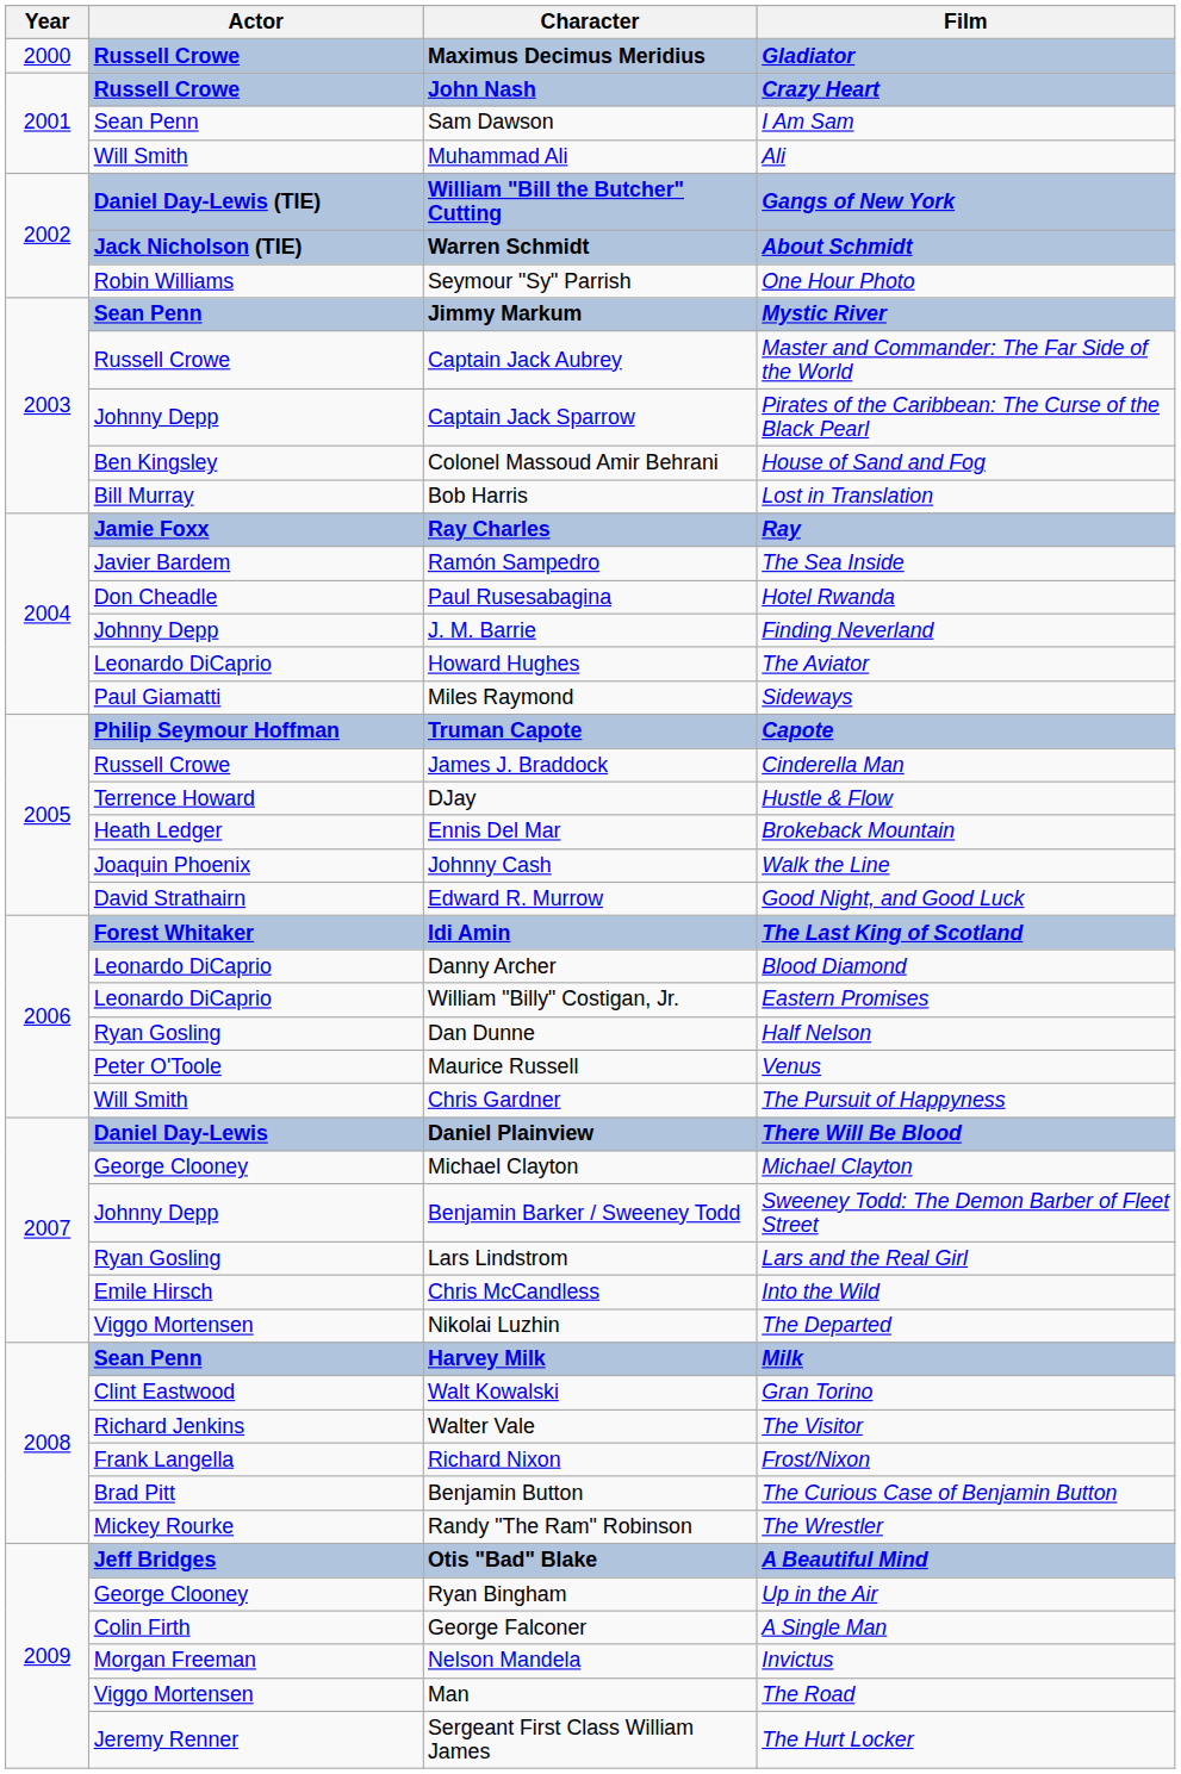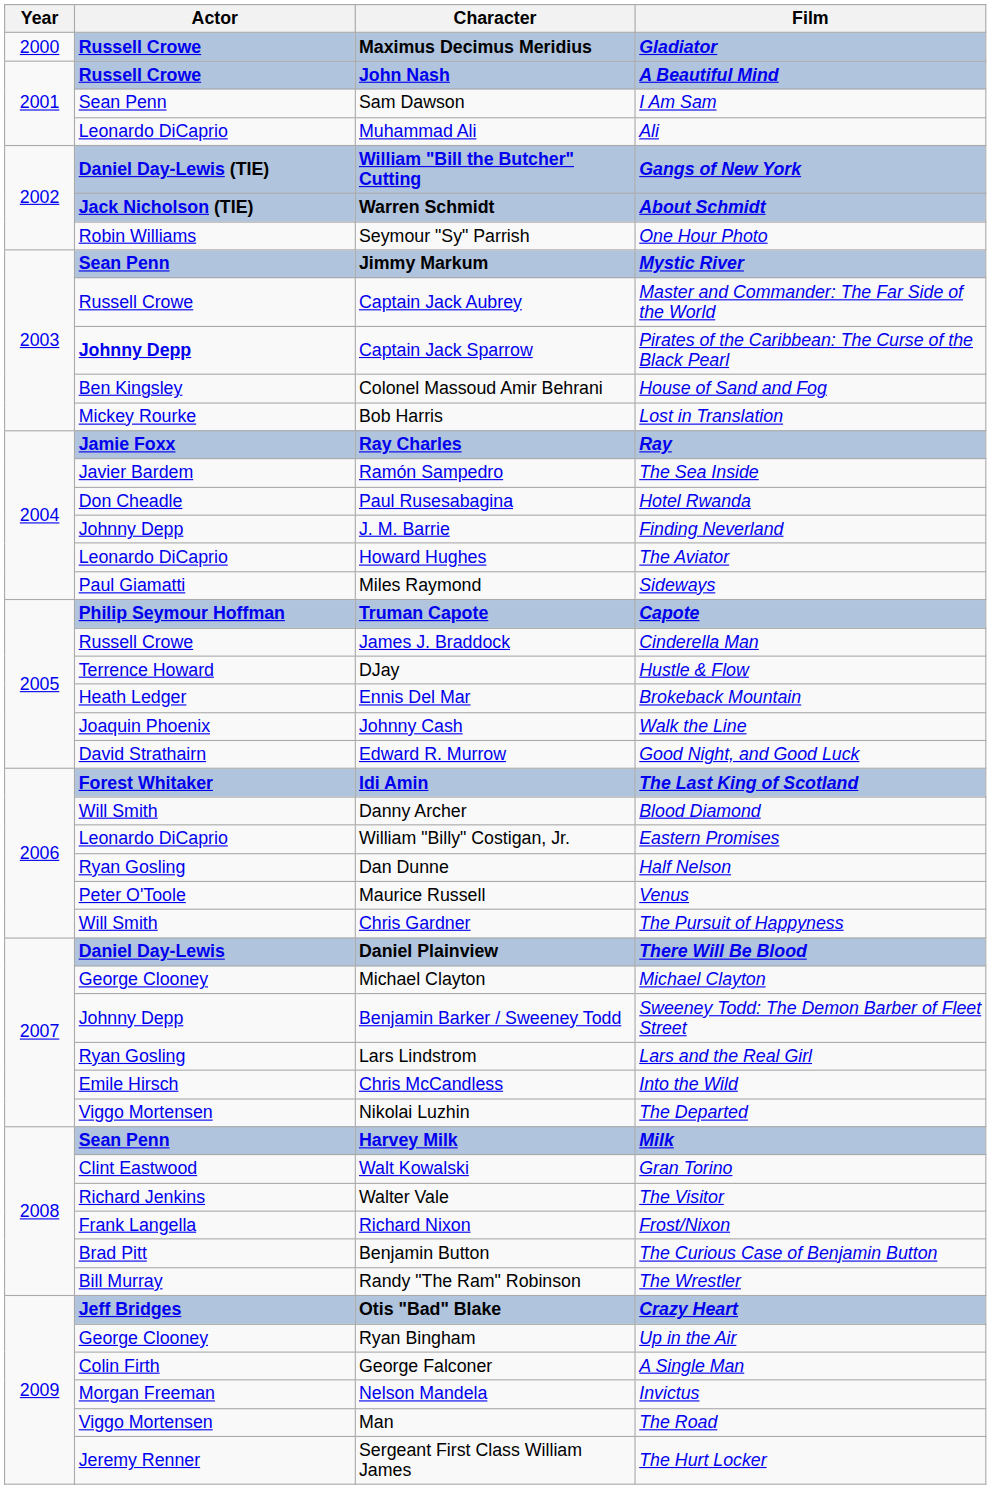John Nash | Film: Crazy Heart -> A Beautiful Mind
Muhammad Ali | Actor: Will Smith -> Leonardo DiCaprio
Captain Jack Sparrow | Actor: normal -> bold
Bob Harris | Actor: Bill Murray -> Mickey Rourke
Danny Archer | Actor: Leonardo DiCaprio -> Will Smith
Randy "The Ram" Robinson | Actor: Mickey Rourke -> Bill Murray
Otis "Bad" Blake | Film: A Beautiful Mind -> Crazy Heart
